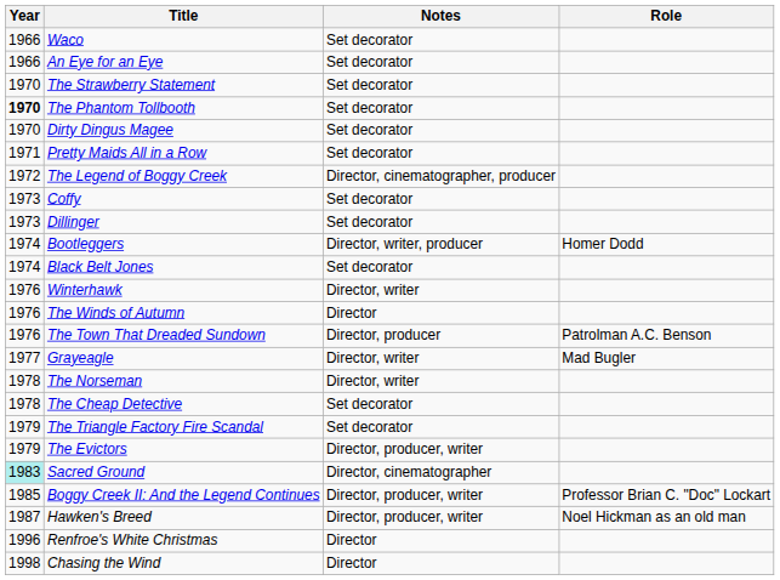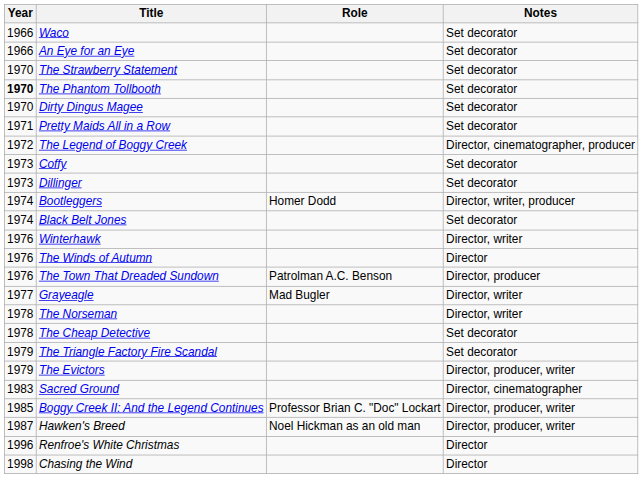columns swapped: Role <-> Notes
Sacred Ground | Year: paleturquoise background -> no background
